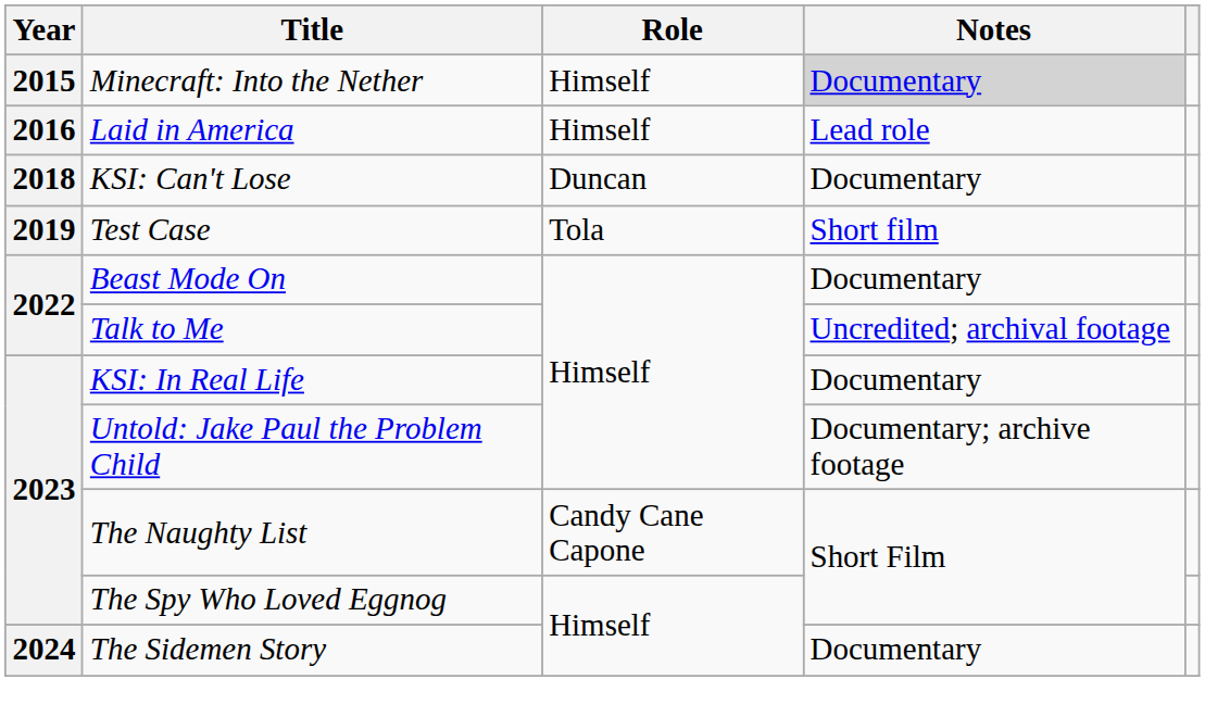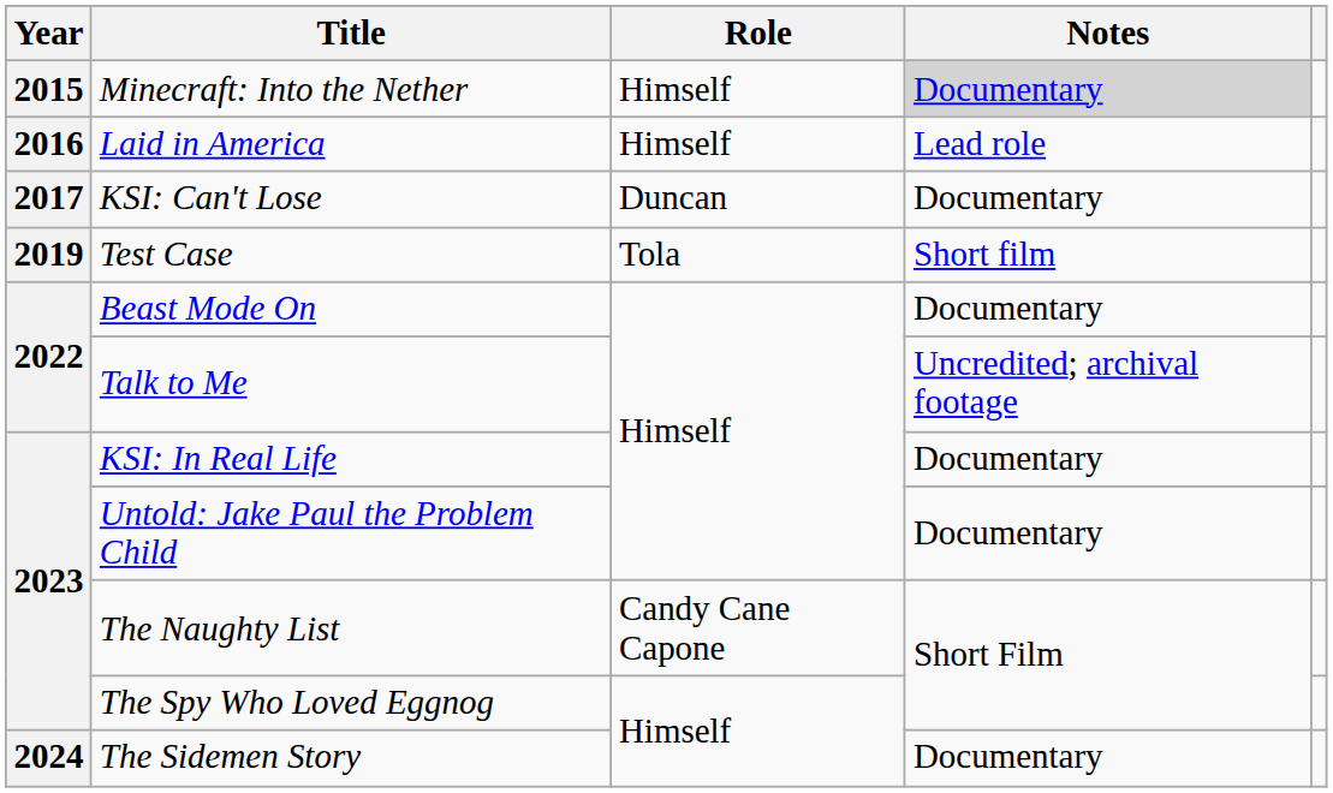KSI: Can't Lose | Year: 2018 -> 2017
Untold: Jake Paul the Problem Child | Notes: Documentary; archive footage -> Documentary
